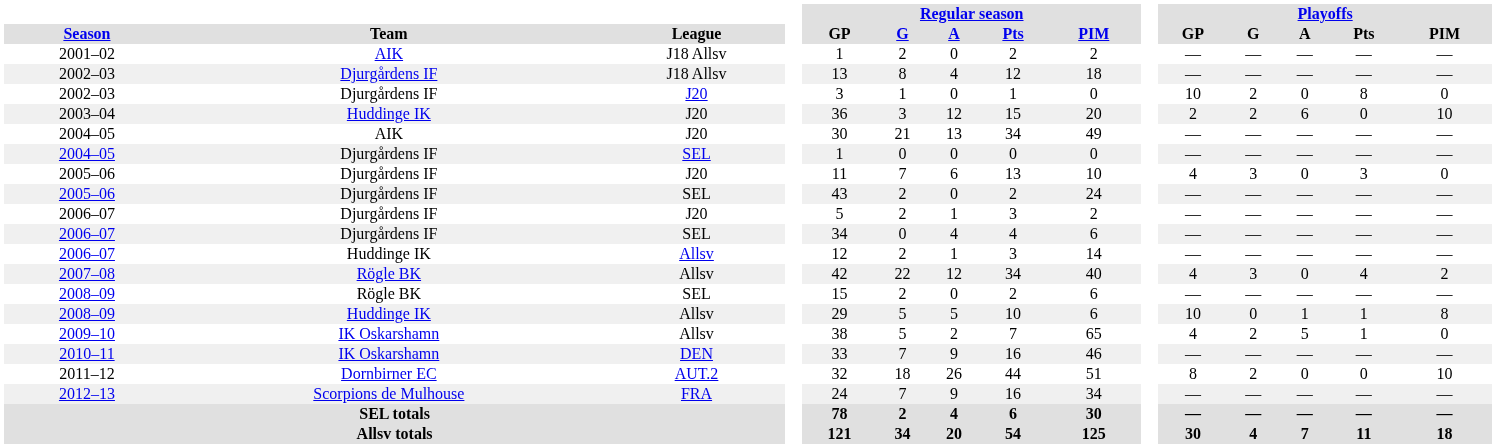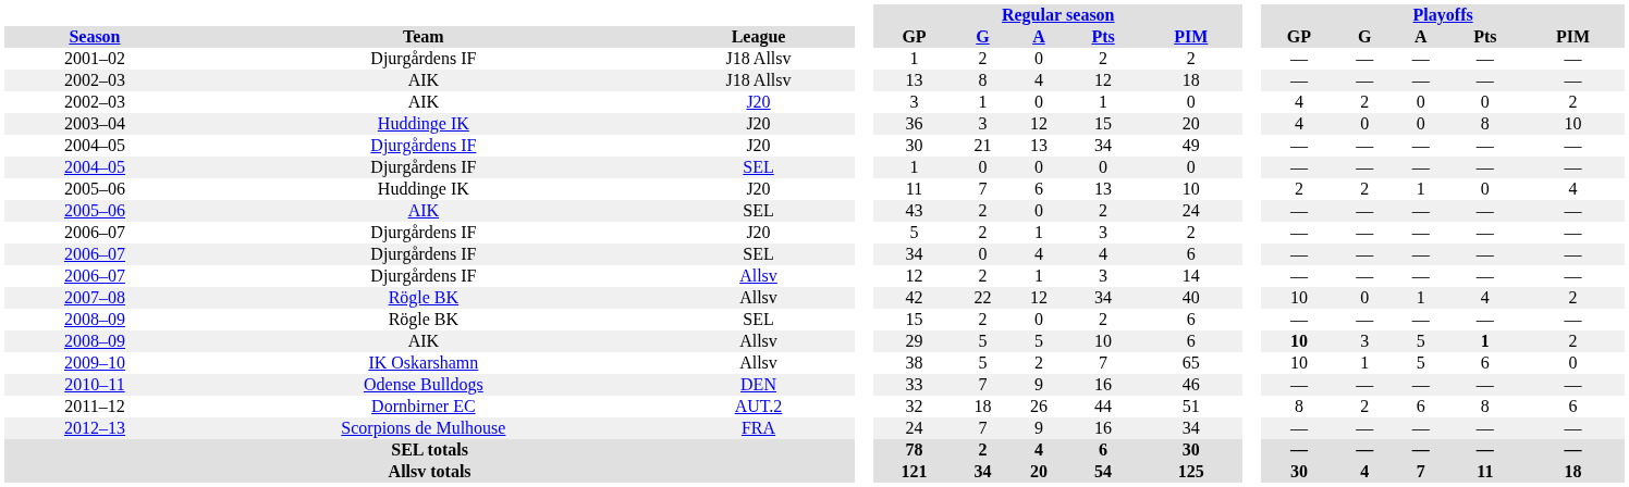2001–02 | Team: AIK -> Djurgårdens IF
2002–03 / J18 Allsv | Team: Djurgårdens IF -> AIK
2002–03 / J20 | Team: Djurgårdens IF -> AIK
2002–03 / J20 | Playoffs / GP: 10 -> 4
2002–03 / J20 | Playoffs / Pts: 8 -> 0
2002–03 / J20 | Playoffs / PIM: 0 -> 2
2003–04 | Playoffs / GP: 2 -> 4
2003–04 | Playoffs / G: 2 -> 0
2003–04 | Playoffs / A: 6 -> 0
2003–04 | Playoffs / Pts: 0 -> 8
2004–05 / J20 | Team: AIK -> Djurgårdens IF
2005–06 / J20 | Team: Djurgårdens IF -> Huddinge IK
2005–06 / J20 | Playoffs / GP: 4 -> 2
2005–06 / J20 | Playoffs / G: 3 -> 2
2005–06 / J20 | Playoffs / A: 0 -> 1
2005–06 / J20 | Playoffs / Pts: 3 -> 0
2005–06 / J20 | Playoffs / PIM: 0 -> 4
2005–06 / SEL | Team: Djurgårdens IF -> AIK
2006–07 / Allsv | Team: Huddinge IK -> Djurgårdens IF
2007–08 | Playoffs / GP: 4 -> 10
2007–08 | Playoffs / G: 3 -> 0
2007–08 | Playoffs / A: 0 -> 1
2008–09 / Allsv | Team: Huddinge IK -> AIK
2008–09 / Allsv | Playoffs / GP: normal -> bold
2008–09 / Allsv | Playoffs / G: 0 -> 3
2008–09 / Allsv | Playoffs / A: 1 -> 5
2008–09 / Allsv | Playoffs / Pts: normal -> bold
2008–09 / Allsv | Playoffs / PIM: 8 -> 2
2009–10 | Playoffs / GP: 4 -> 10
2009–10 | Playoffs / G: 2 -> 1
2009–10 | Playoffs / Pts: 1 -> 6
2010–11 | Team: IK Oskarshamn -> Odense Bulldogs
2011–12 | Playoffs / A: 0 -> 6
2011–12 | Playoffs / Pts: 0 -> 8
2011–12 | Playoffs / PIM: 10 -> 6
